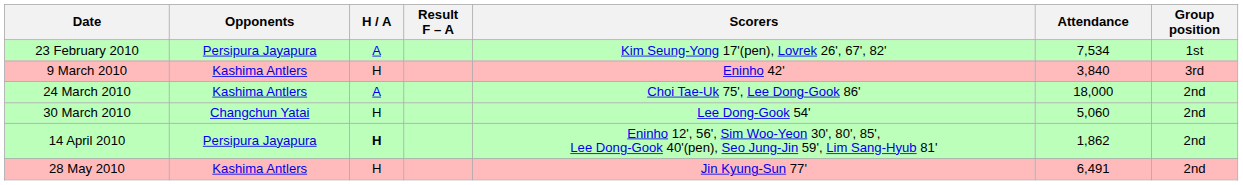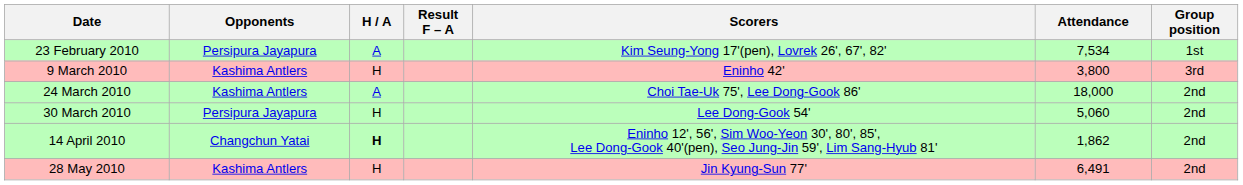9 March 2010 | Attendance: 3,840 -> 3,800
30 March 2010 | Opponents: Changchun Yatai -> Persipura Jayapura
14 April 2010 | Opponents: Persipura Jayapura -> Changchun Yatai
